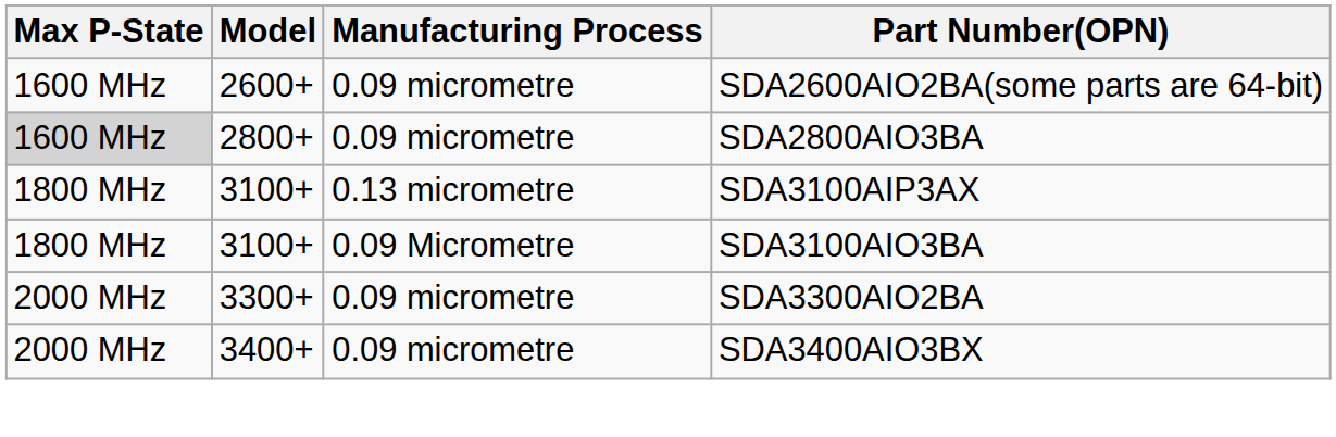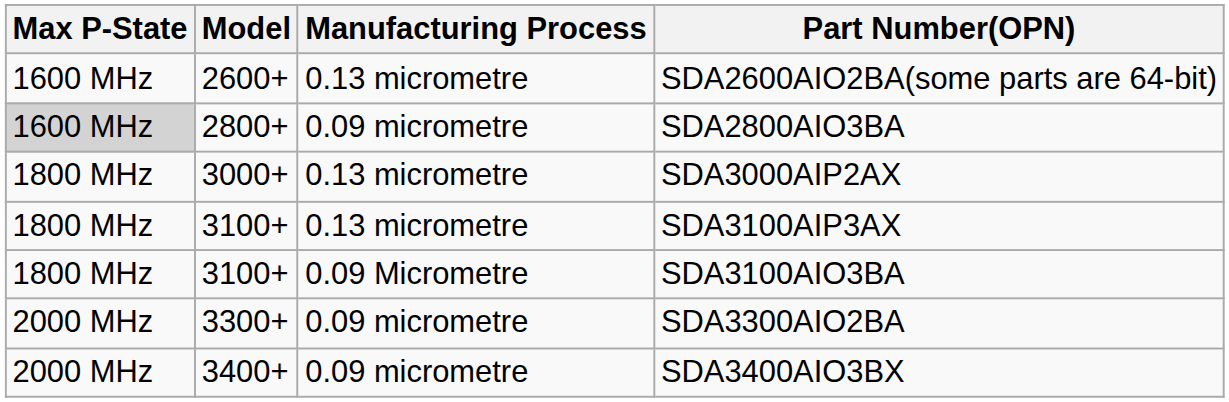SDA2600AIO2BA(some parts are 64-bit) | Manufacturing Process: 0.09 micrometre -> 0.13 micrometre
+ row: 1800 MHz | 3000+ | 0.13 micrometre | SDA3000AIP2AX
